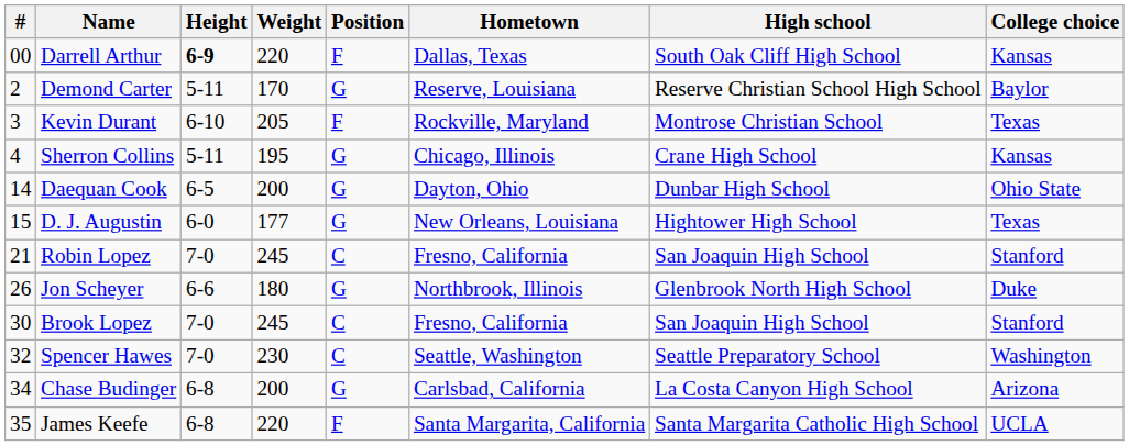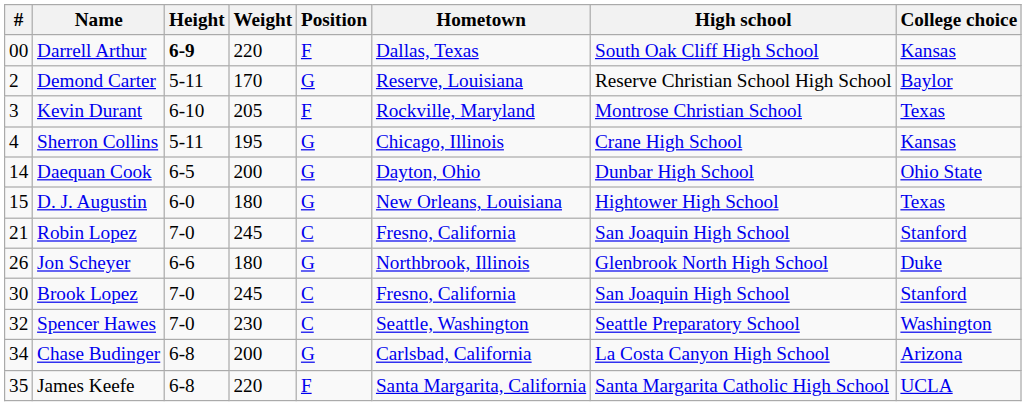D. J. Augustin | Weight: 177 -> 180
